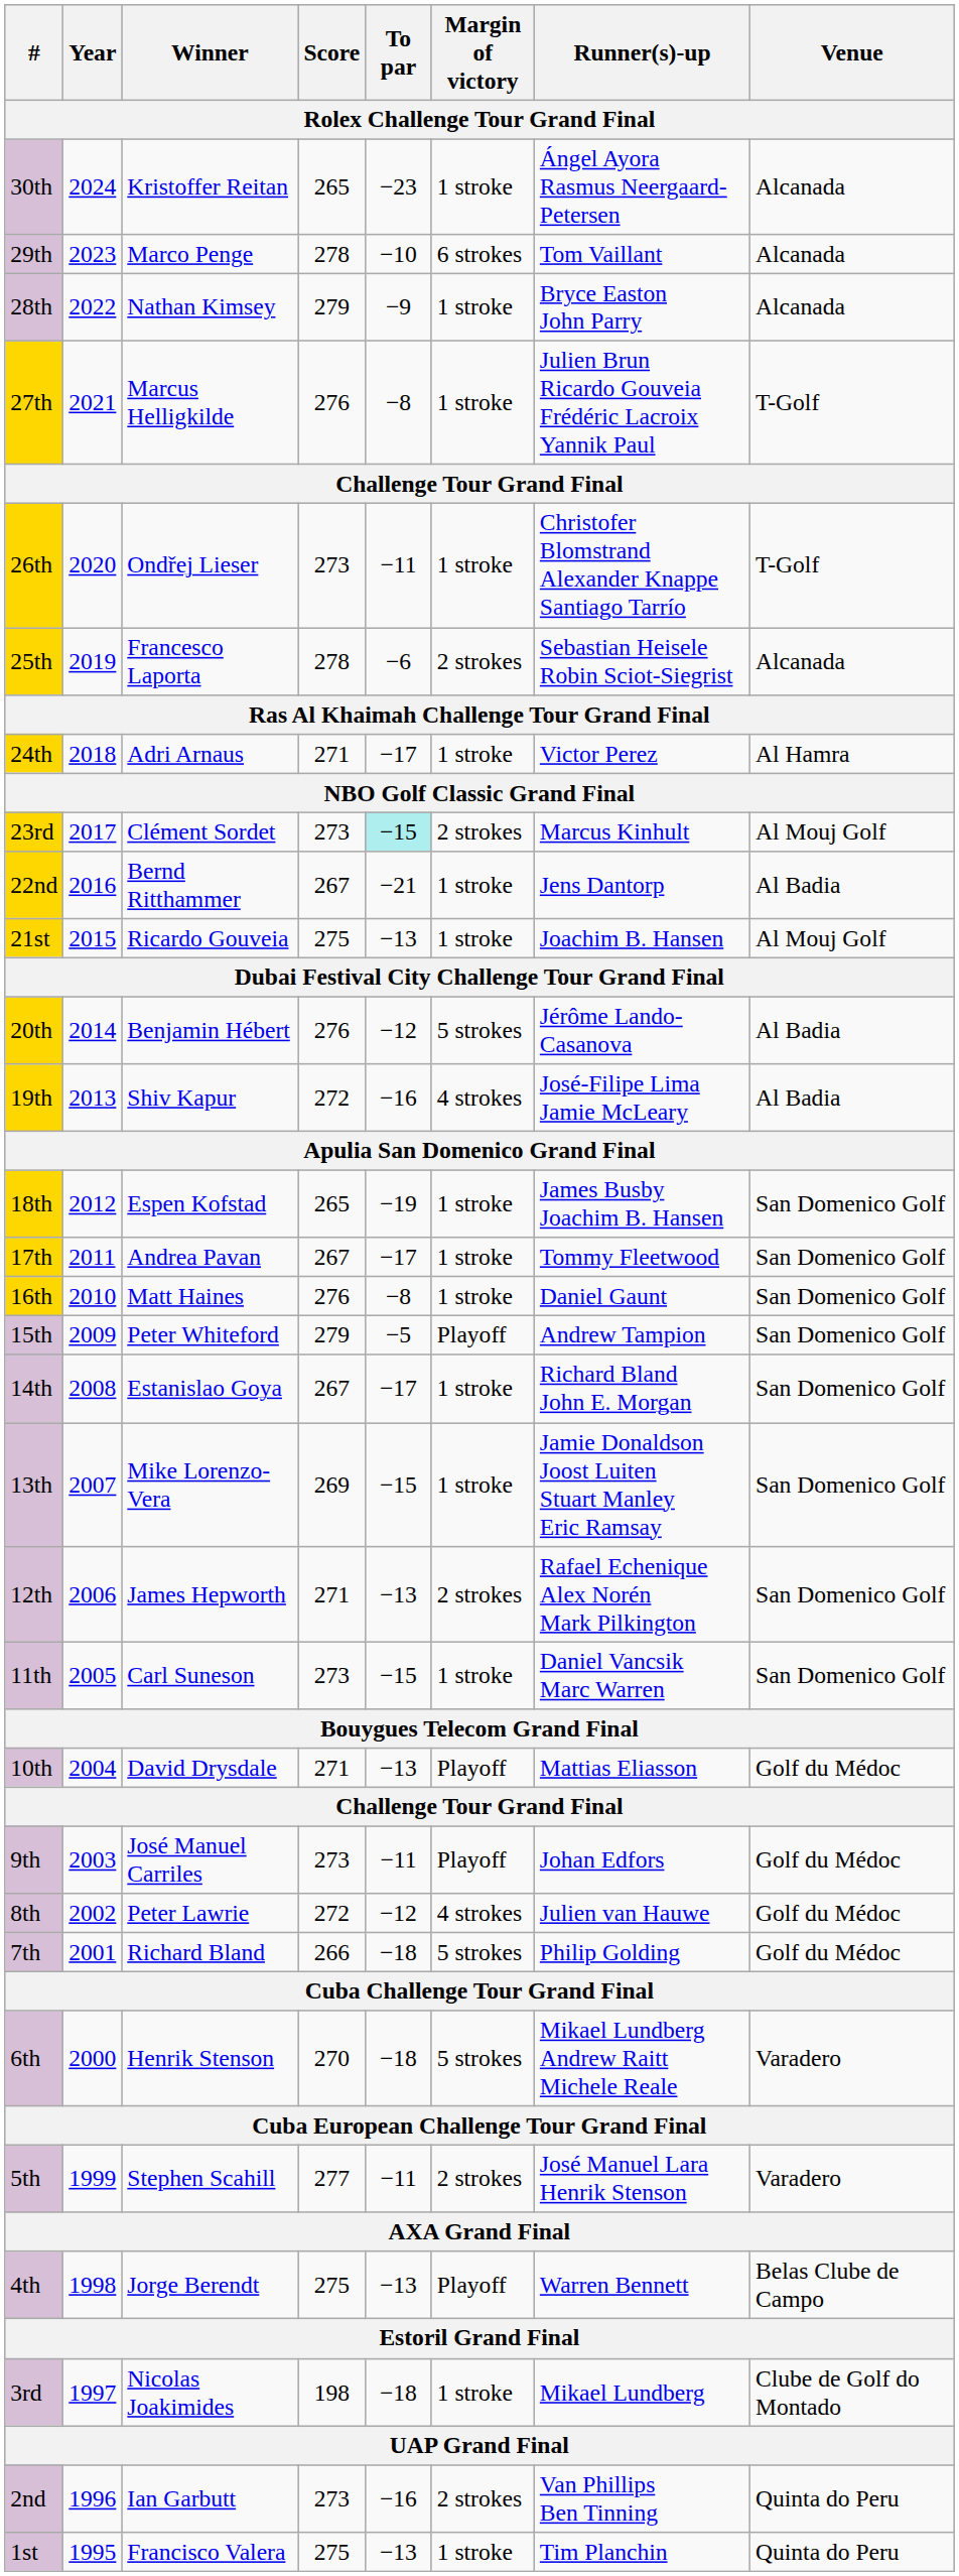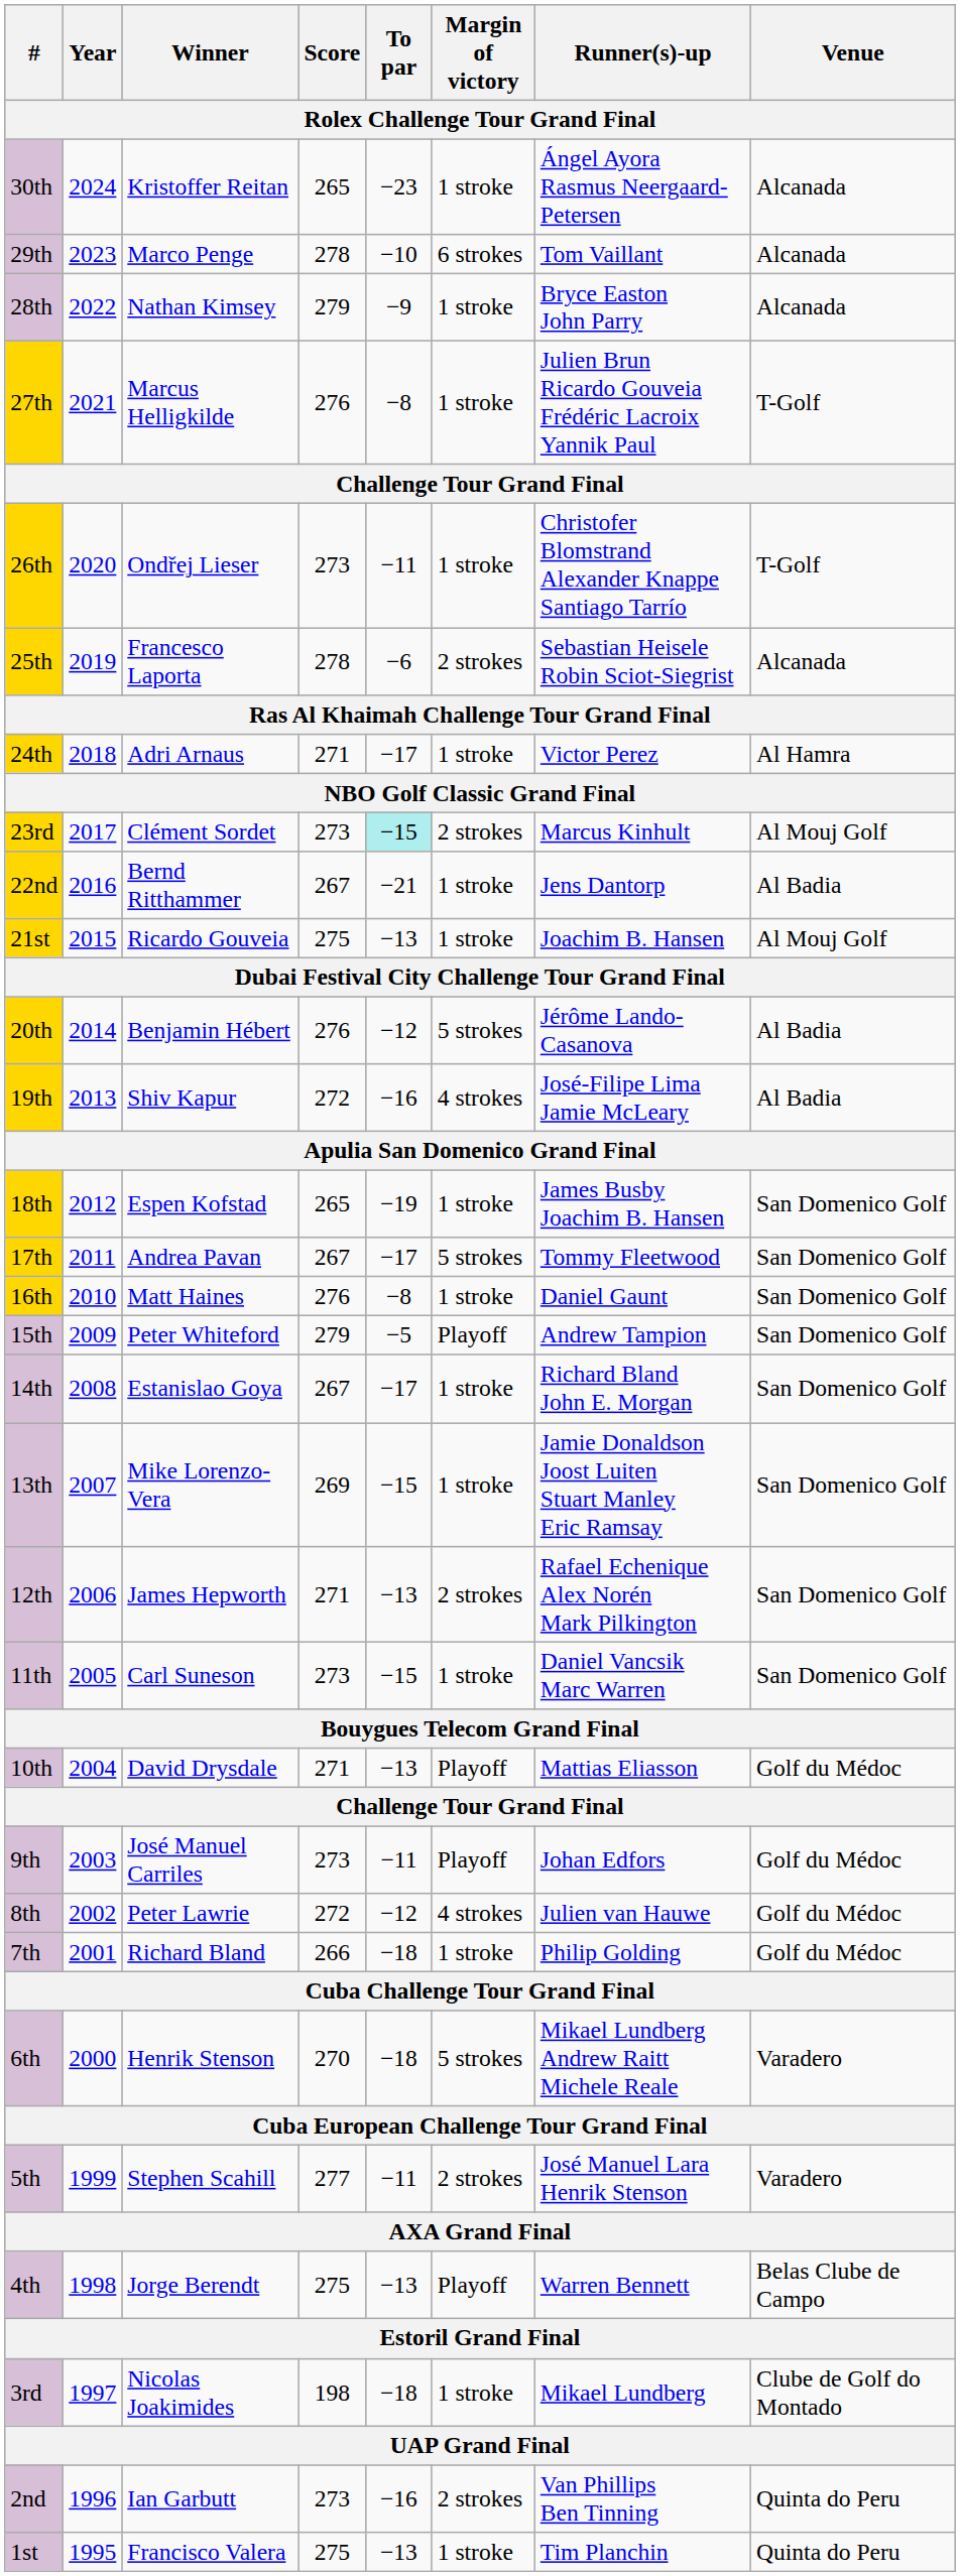17th | Margin of victory: 1 stroke -> 5 strokes
7th | Margin of victory: 5 strokes -> 1 stroke
